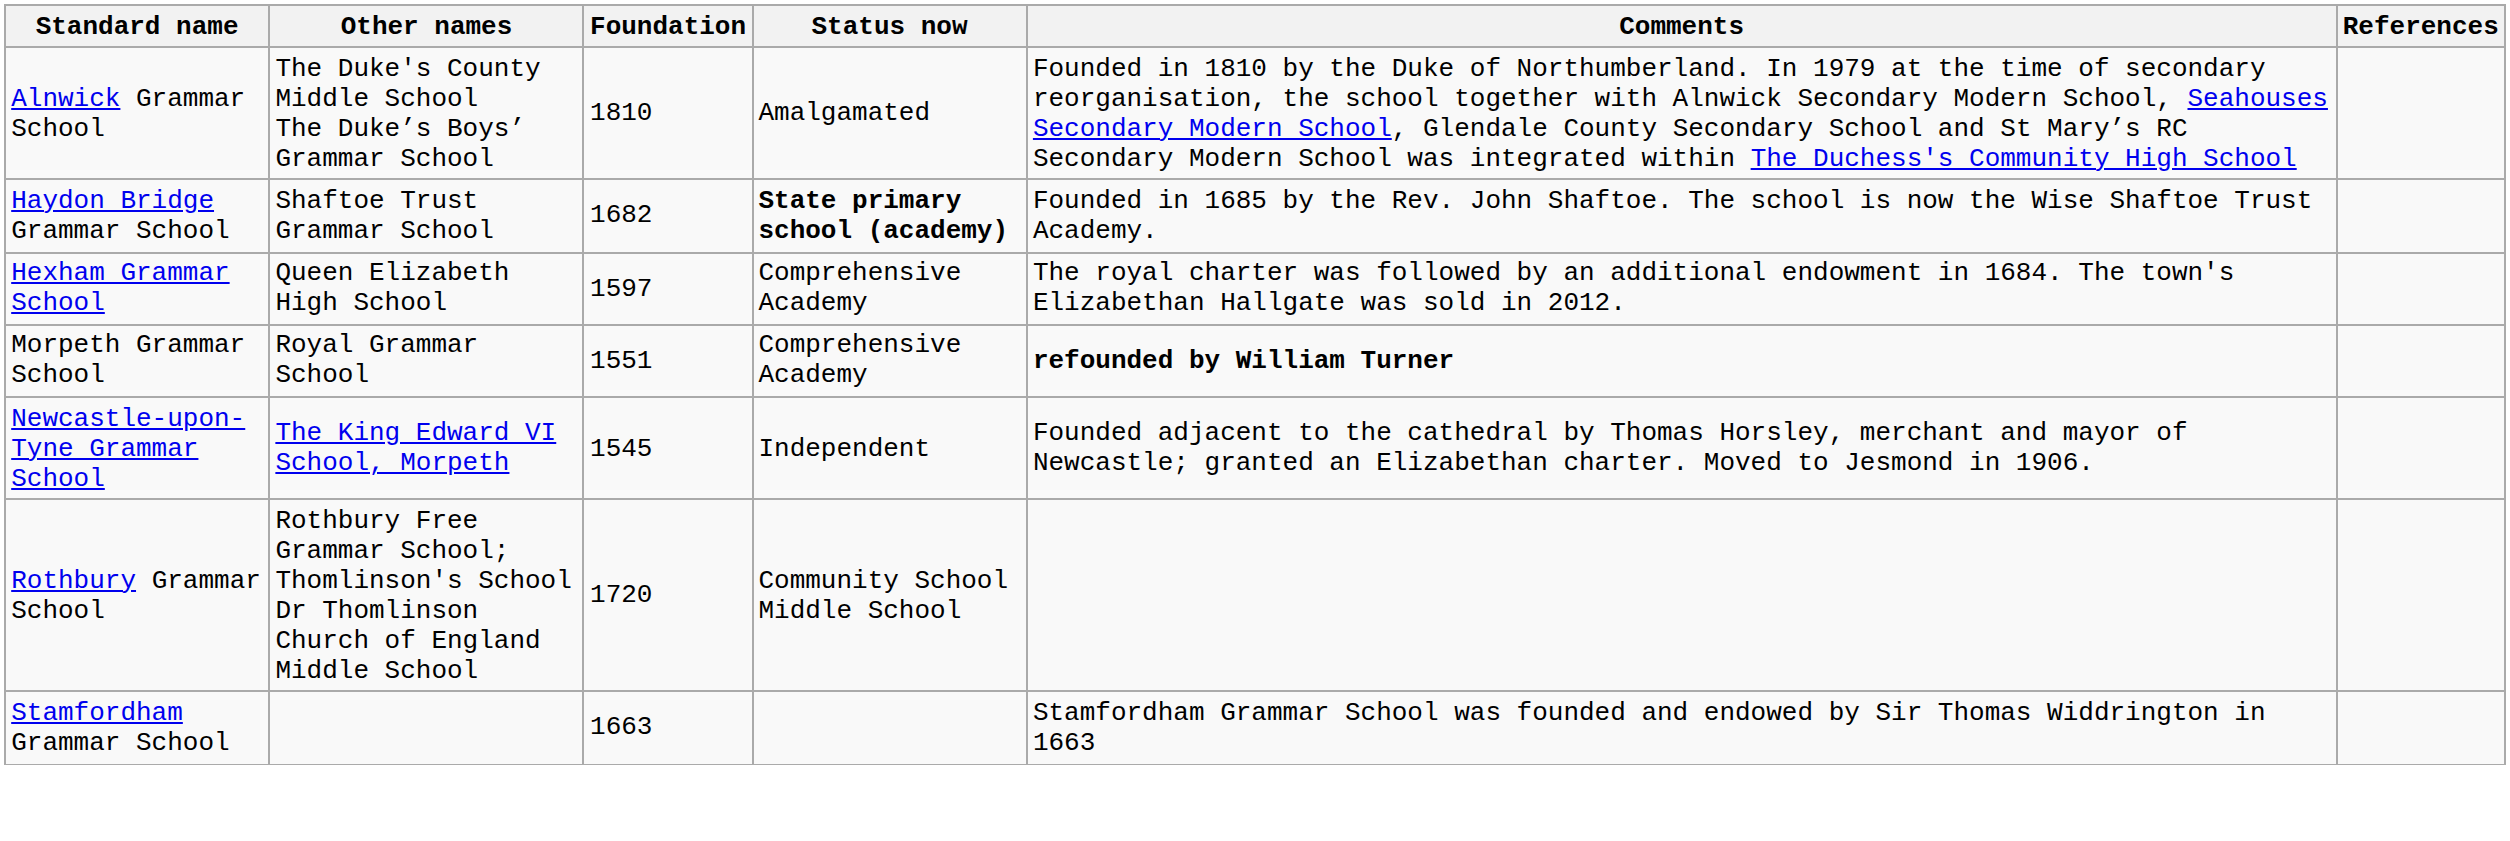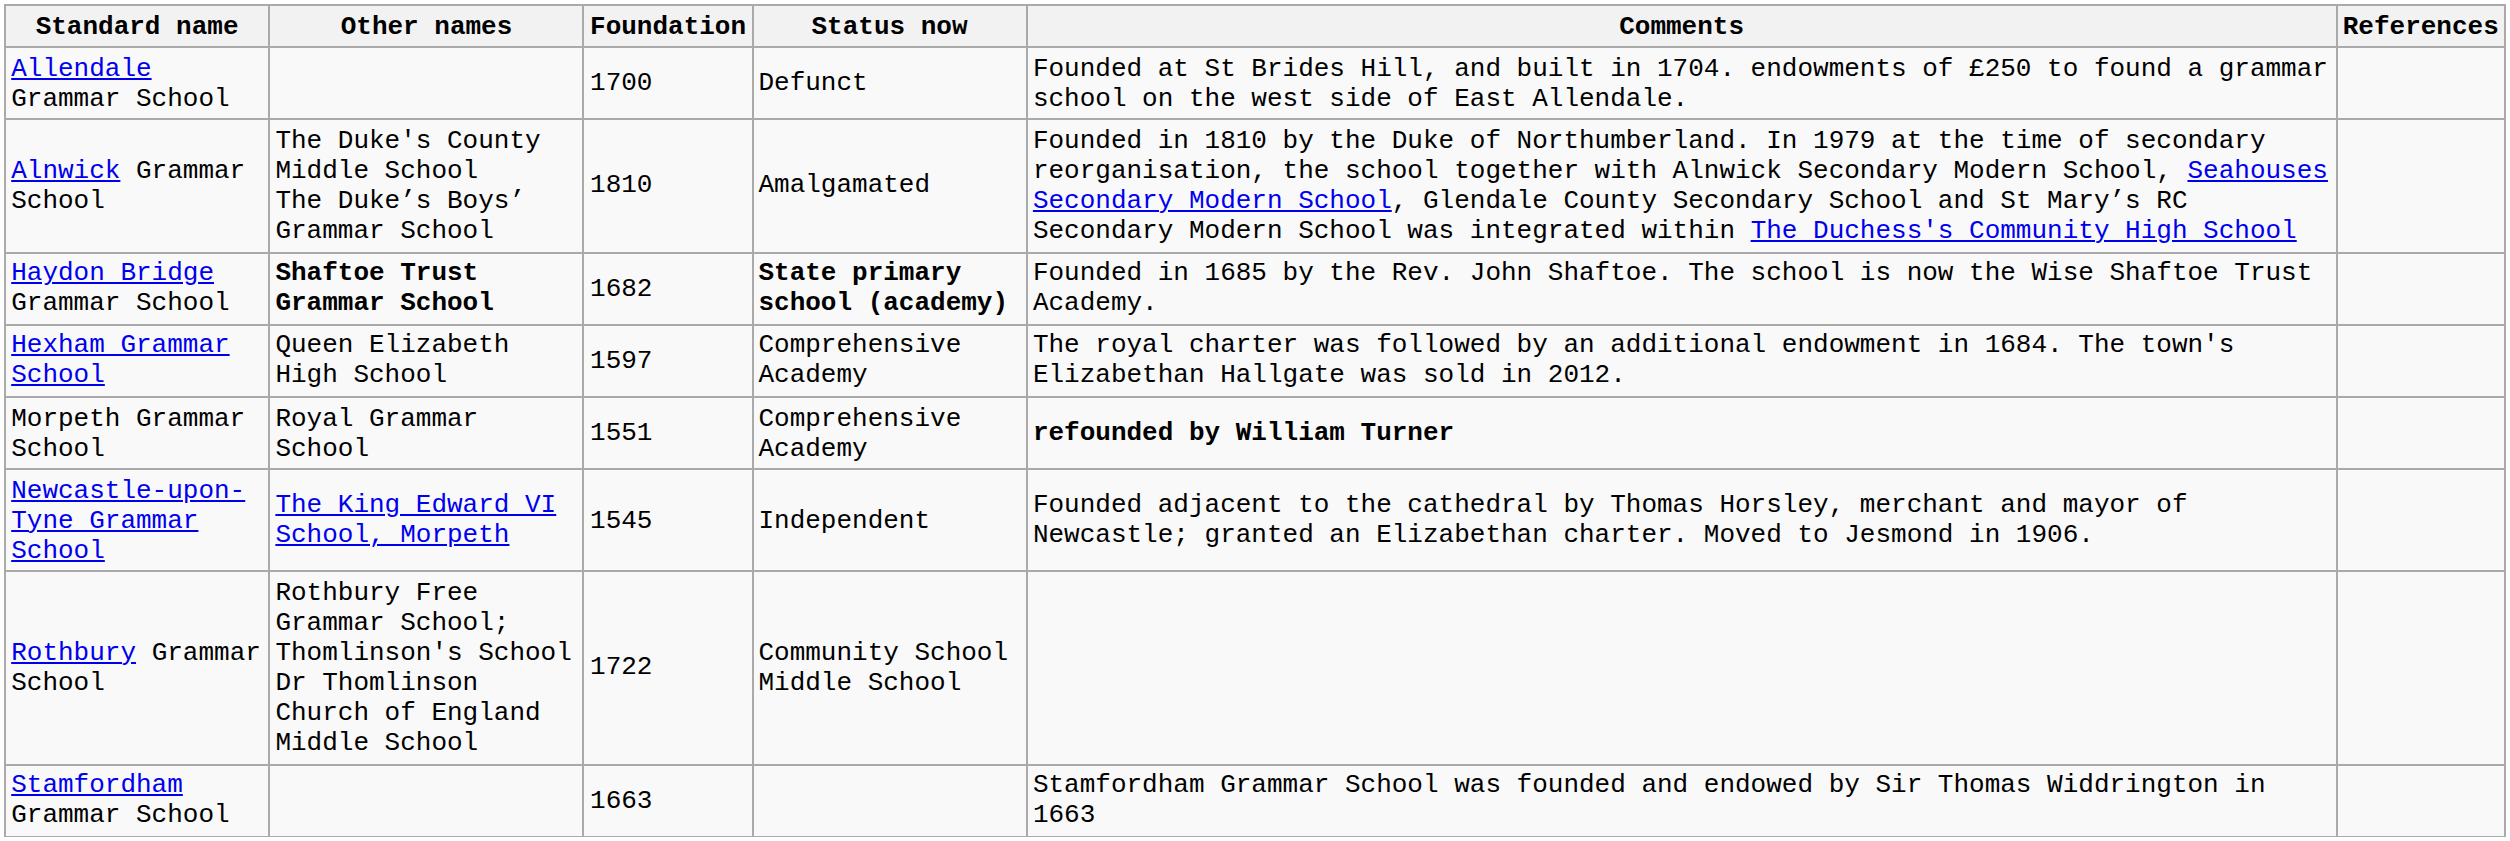+ row: Allendale Grammar School | 1700 | Defunct | Founded at St Brides Hill, and built in 1704. endowments of £250 to found a grammar school on the west side of East Allendale.
Haydon Bridge Grammar School | Other names: normal -> bold
Rothbury Grammar School | Foundation: 1720 -> 1722
